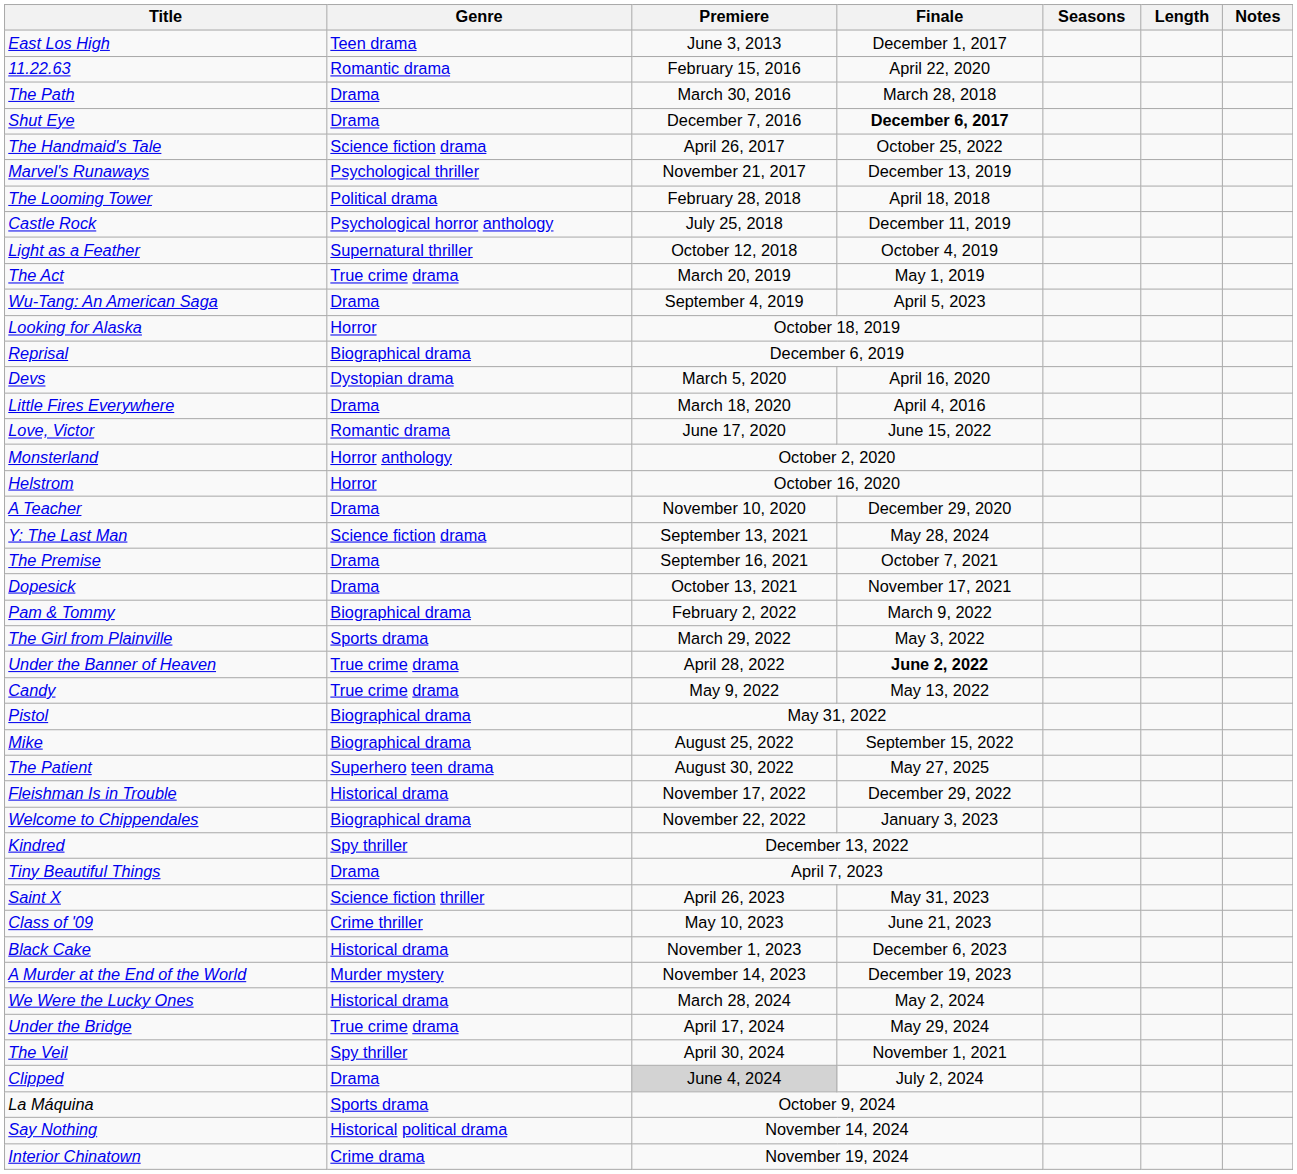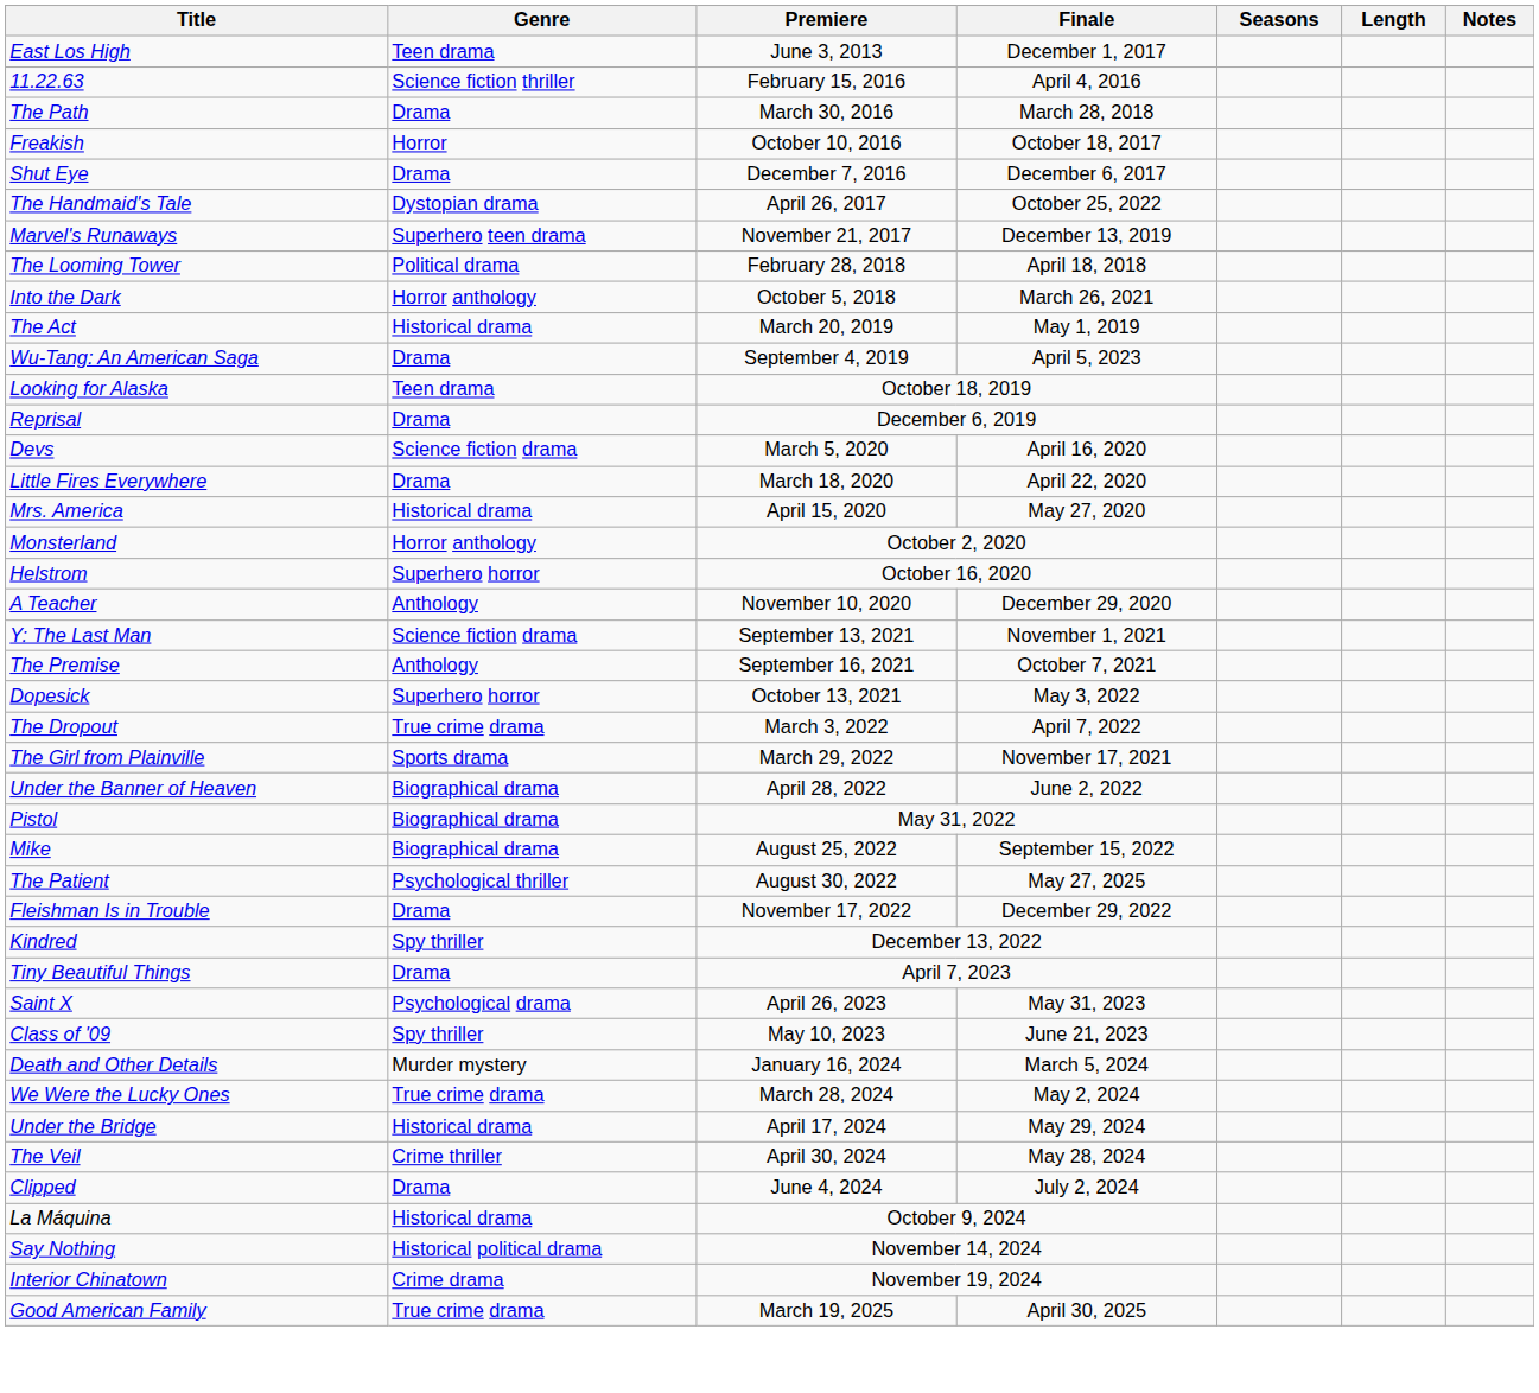11.22.63 | Genre: Romantic drama -> Science fiction thriller
11.22.63 | Finale: April 22, 2020 -> April 4, 2016
+ row: Freakish | Horror | October 10, 2016 | October 18, 2017
Shut Eye | Finale: bold -> normal
The Handmaid's Tale | Genre: Science fiction drama -> Dystopian drama
Marvel's Runaways | Genre: Psychological thriller -> Superhero teen drama
- row: Castle Rock | Psychological horror anthology | July 25, 2018 | December 11, 2019
+ row: Into the Dark | Horror anthology | October 5, 2018 | March 26, 2021
- row: Light as a Feather | Supernatural thriller | October 12, 2018 | October 4, 2019
The Act | Genre: True crime drama -> Historical drama
Looking for Alaska | Genre: Horror -> Teen drama
Reprisal | Genre: Biographical drama -> Drama
Devs | Genre: Dystopian drama -> Science fiction drama
Little Fires Everywhere | Finale: April 4, 2016 -> April 22, 2020
+ row: Mrs. America | Historical drama | April 15, 2020 | May 27, 2020
- row: Love, Victor | Romantic drama | June 17, 2020 | June 15, 2022
Helstrom | Genre: Horror -> Superhero horror
A Teacher | Genre: Drama -> Anthology
Y: The Last Man | Finale: May 28, 2024 -> November 1, 2021
The Premise | Genre: Drama -> Anthology
Dopesick | Genre: Drama -> Superhero horror
Dopesick | Finale: November 17, 2021 -> May 3, 2022
- row: Pam & Tommy | Biographical drama | February 2, 2022 | March 9, 2022
+ row: The Dropout | True crime drama | March 3, 2022 | April 7, 2022
The Girl from Plainville | Finale: May 3, 2022 -> November 17, 2021
Under the Banner of Heaven | Genre: True crime drama -> Biographical drama
Under the Banner of Heaven | Finale: bold -> normal
- row: Candy | True crime drama | May 9, 2022 | May 13, 2022
The Patient | Genre: Superhero teen drama -> Psychological thriller
Fleishman Is in Trouble | Genre: Historical drama -> Drama
- row: Welcome to Chippendales | Biographical drama | November 22, 2022 | January 3, 2023
Saint X | Genre: Science fiction thriller -> Psychological drama
Class of '09 | Genre: Crime thriller -> Spy thriller
- row: Black Cake | Historical drama | November 1, 2023 | December 6, 2023
- row: A Murder at the End of the World | Murder mystery | November 14, 2023 | December 19, 2023
+ row: Death and Other Details | Murder mystery | January 16, 2024 | March 5, 2024
We Were the Lucky Ones | Genre: Historical drama -> True crime drama
Under the Bridge | Genre: True crime drama -> Historical drama
The Veil | Genre: Spy thriller -> Crime thriller
The Veil | Finale: November 1, 2021 -> May 28, 2024
Clipped | Premiere: lightgrey background -> no background
La Máquina | Genre: Sports drama -> Historical drama
+ row: Good American Family | True crime drama | March 19, 2025 | April 30, 2025
